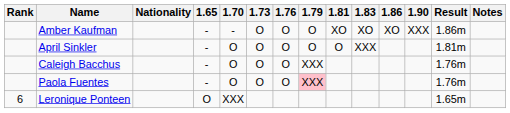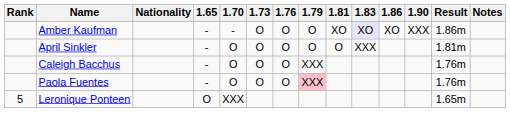Amber Kaufman | 1.83: no background -> lavender background
Leronique Ponteen | Rank: 6 -> 5
